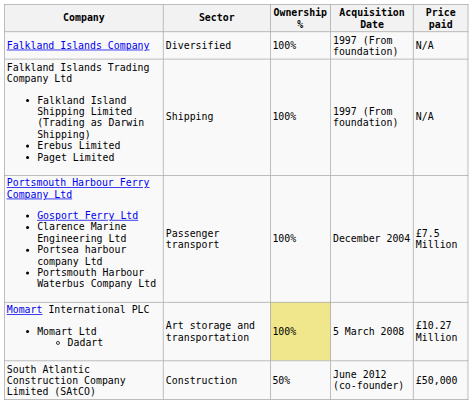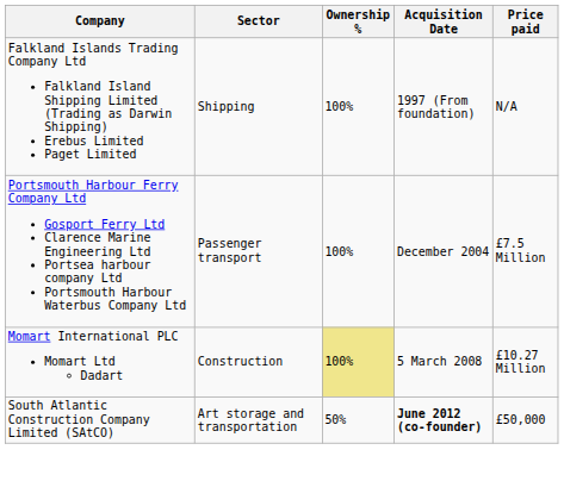- row: Falkland Islands Company | Diversified | 100% | 1997 (From foundation) | N/A
Momart International PLC Momart Ltd Dadart | Sector: Art storage and transportation -> Construction
South Atlantic Construction Company Limited (SAtCO) | Sector: Construction -> Art storage and transportation
South Atlantic Construction Company Limited (SAtCO) | Acquisition Date: normal -> bold
